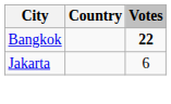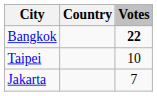+ row: Taipei | 10
Jakarta | Votes: 6 -> 7
